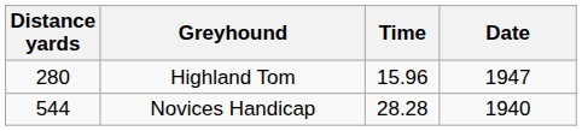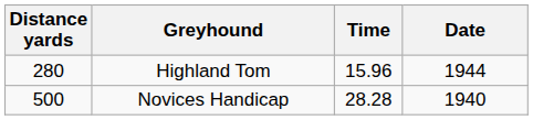Highland Tom | Date: 1947 -> 1944
Novices Handicap | Distance yards: 544 -> 500
